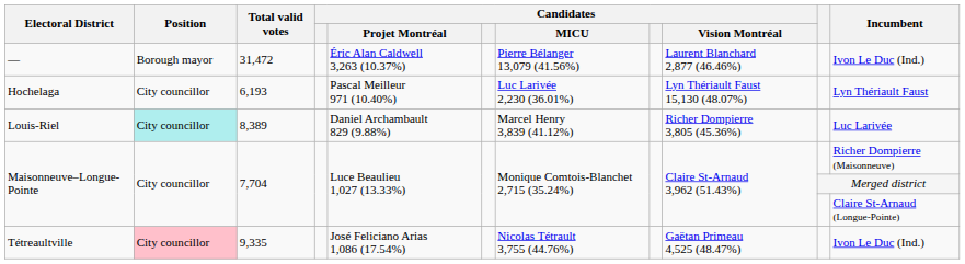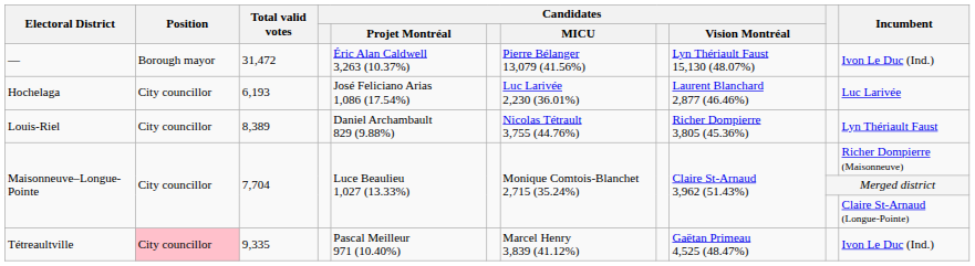— | Candidates / Vision Montréal: Laurent Blanchard 2,877 (46.46%) -> Lyn Thériault Faust 15,130 (48.07%)
Hochelaga | Candidates / Projet Montréal: Pascal Meilleur 971 (10.40%) -> José Feliciano Arias 1,086 (17.54%)
Hochelaga | Candidates / Vision Montréal: Lyn Thériault Faust 15,130 (48.07%) -> Laurent Blanchard 2,877 (46.46%)
Hochelaga | Incumbent: Lyn Thériault Faust -> Luc Larivée
Louis-Riel | Position: paleturquoise background -> no background
Louis-Riel | Candidates / MICU: Marcel Henry 3,839 (41.12%) -> Nicolas Tétrault 3,755 (44.76%)
Louis-Riel | Incumbent: Luc Larivée -> Lyn Thériault Faust
Tétreaultville | Candidates / Projet Montréal: José Feliciano Arias 1,086 (17.54%) -> Pascal Meilleur 971 (10.40%)
Tétreaultville | Candidates / MICU: Nicolas Tétrault 3,755 (44.76%) -> Marcel Henry 3,839 (41.12%)
